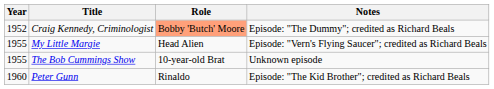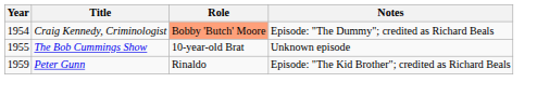Craig Kennedy, Criminologist | Year: 1952 -> 1954
- row: 1955 | My Little Margie | Head Alien | Episode: "Vern's Flying Saucer"; credited as Richard Beals
Peter Gunn | Year: 1960 -> 1959
